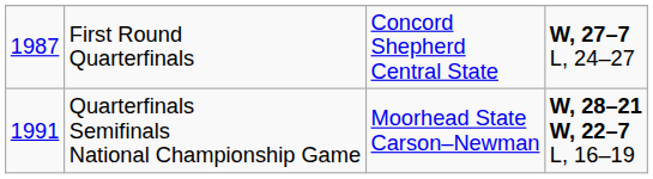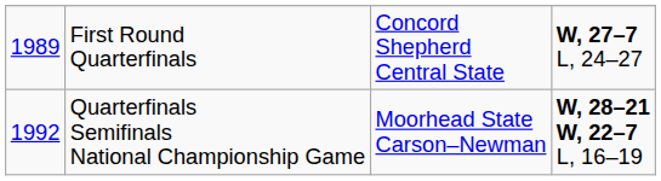First Round Quarterfinals | column 1: 1987 -> 1989
Quarterfinals Semifinals National Championship Game | column 1: 1991 -> 1992
